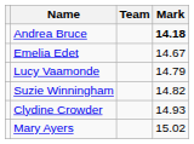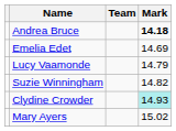Emelia Edet | Mark: 14.67 -> 14.69
Clydine Crowder | Mark: no background -> paleturquoise background
